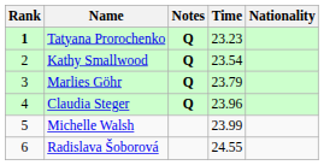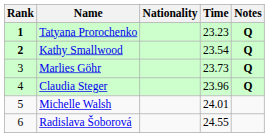columns swapped: Nationality <-> Notes
Kathy Smallwood | Rank: normal -> bold
Marlies Göhr | Time: 23.79 -> 23.73
Michelle Walsh | Time: 23.99 -> 24.01
